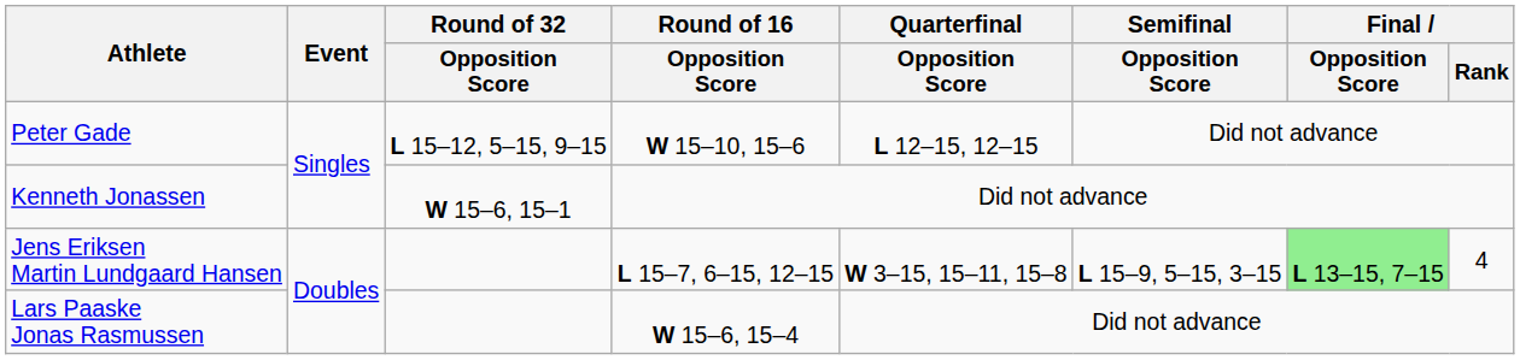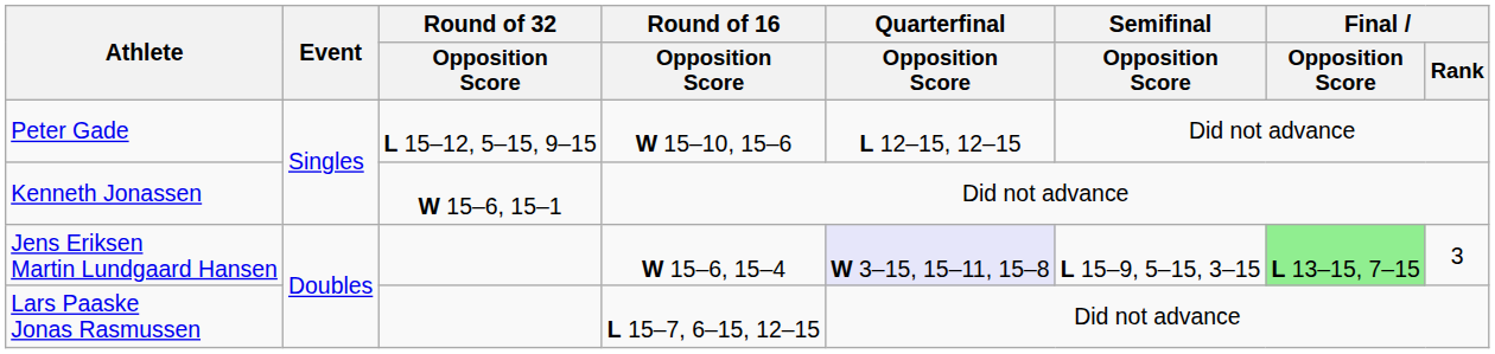Jens Eriksen Martin Lundgaard Hansen | Round of 16 / Opposition Score: L 15–7, 6–15, 12–15 -> W 15–6, 15–4
Jens Eriksen Martin Lundgaard Hansen | Quarterfinal / Opposition Score: no background -> lavender background
Jens Eriksen Martin Lundgaard Hansen | Final / Rank: 4 -> 3
Lars Paaske Jonas Rasmussen | Round of 16 / Opposition Score: W 15–6, 15–4 -> L 15–7, 6–15, 12–15
